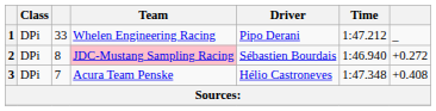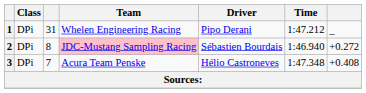1 | column 3: 33 -> 31
